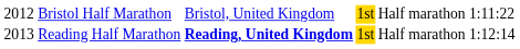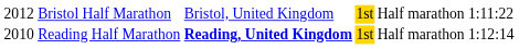Reading Half Marathon | column 1: 2013 -> 2010
